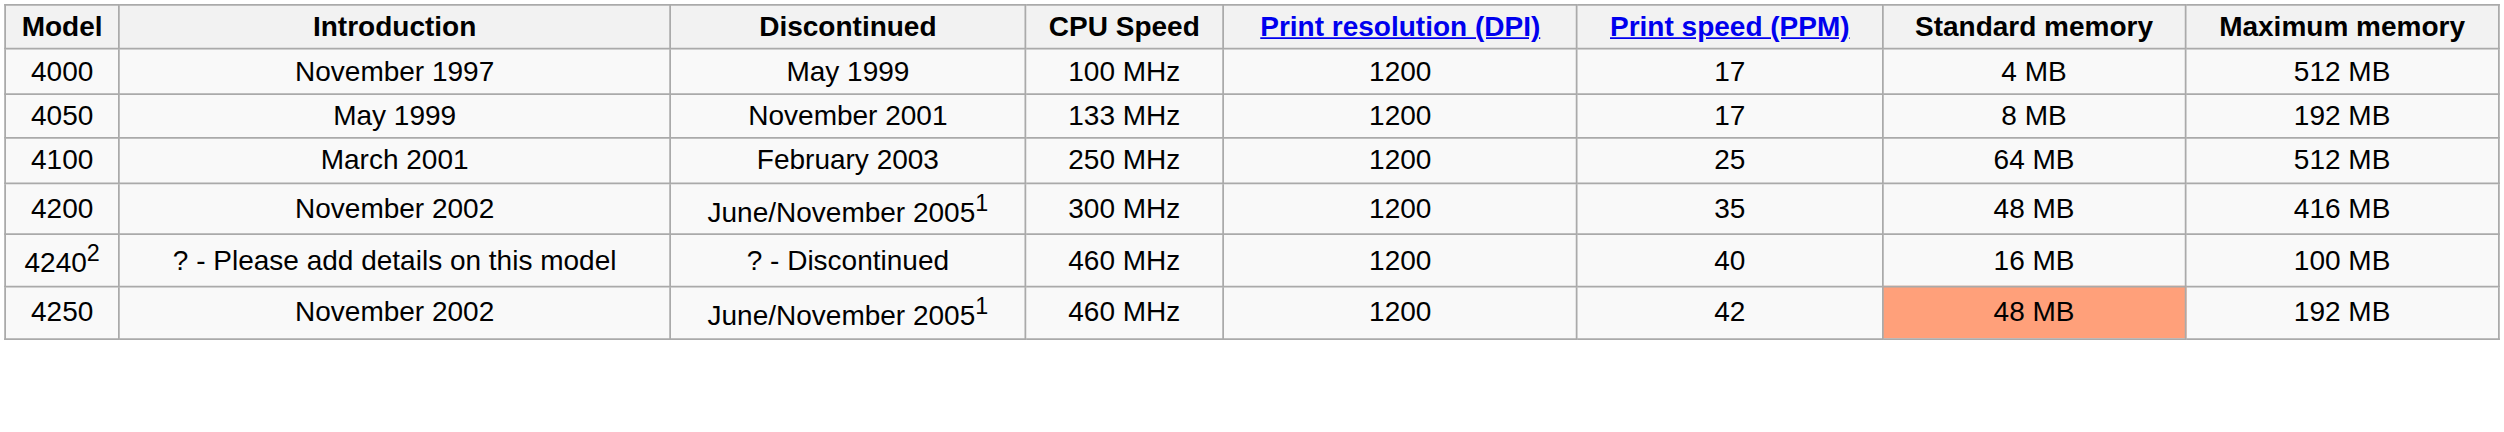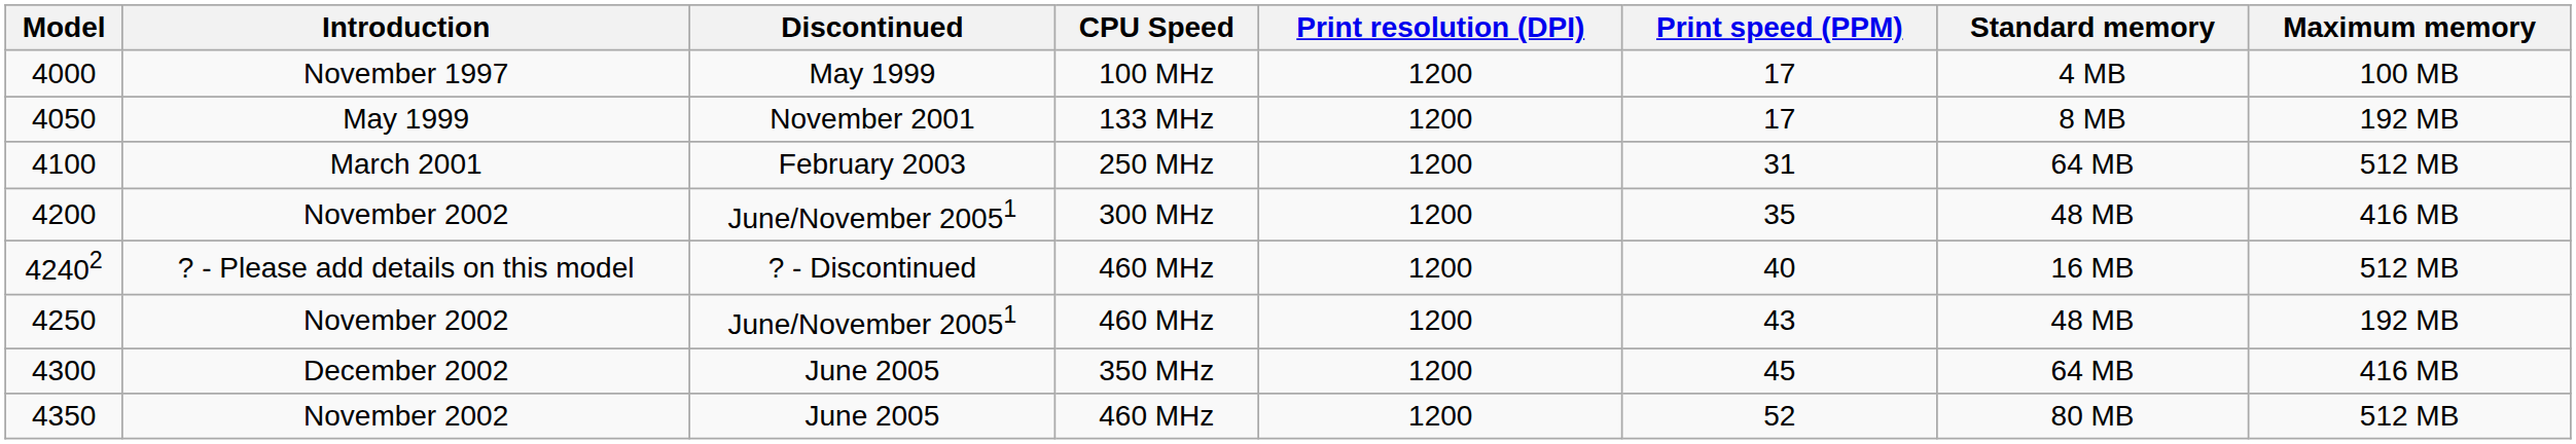4000 | Maximum memory: 512 MB -> 100 MB
4100 | Print speed (PPM): 25 -> 31
42402 | Maximum memory: 100 MB -> 512 MB
4250 | Print speed (PPM): 42 -> 43
4250 | Standard memory: lightsalmon background -> no background
+ row: 4300 | December 2002 | June 2005 | 350 MHz | 1200 | 45 | 64 MB | 416 MB
+ row: 4350 | November 2002 | June 2005 | 460 MHz | 1200 | 52 | 80 MB | 512 MB
